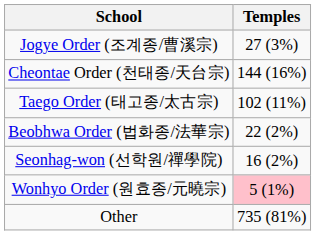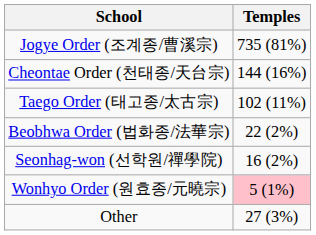Jogye Order (조계종/曹溪宗) | Temples: 27 (3%) -> 735 (81%)
Other | Temples: 735 (81%) -> 27 (3%)
